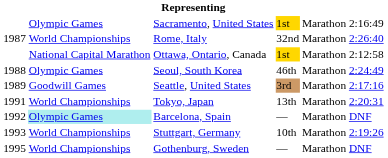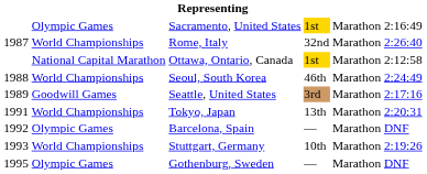Seoul, South Korea | column 2: Olympic Games -> World Championships
Barcelona, Spain | column 2: paleturquoise background -> no background
Gothenburg, Sweden | column 2: World Championships -> Olympic Games
